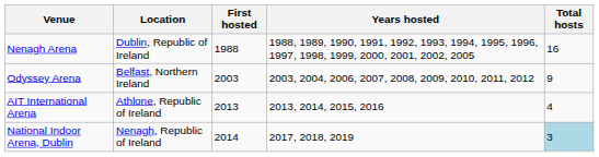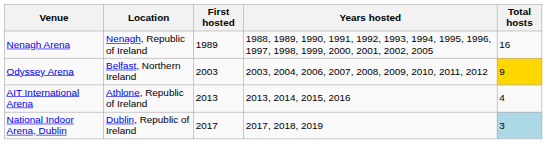Nenagh Arena | Location: Dublin, Republic of Ireland -> Nenagh, Republic of Ireland
Nenagh Arena | First hosted: 1988 -> 1989
Odyssey Arena | Total hosts: no background -> gold background
National Indoor Arena, Dublin | Location: Nenagh, Republic of Ireland -> Dublin, Republic of Ireland
National Indoor Arena, Dublin | First hosted: 2014 -> 2017
